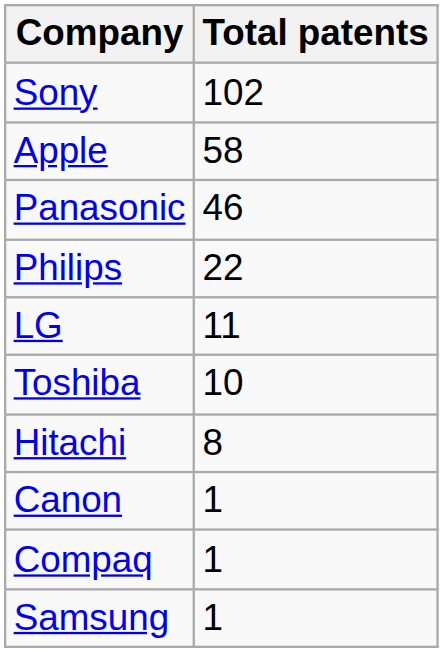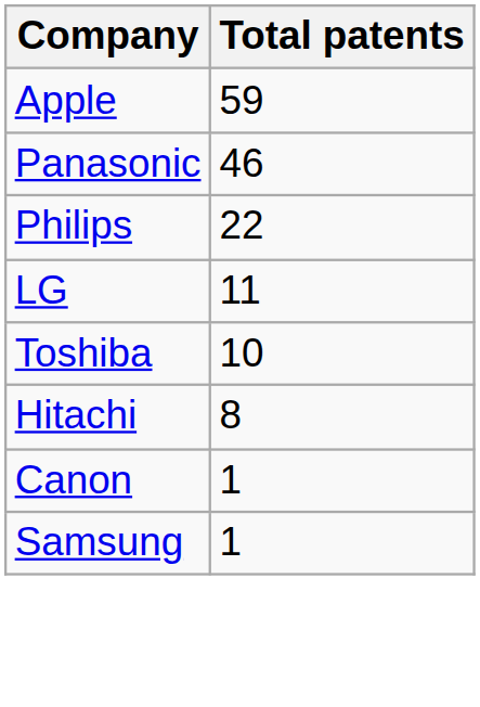- row: Sony | 102
Apple | Total patents: 58 -> 59
- row: Compaq | 1
